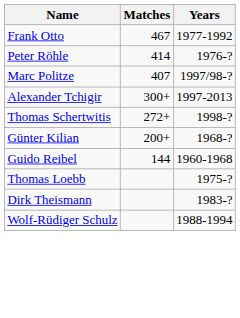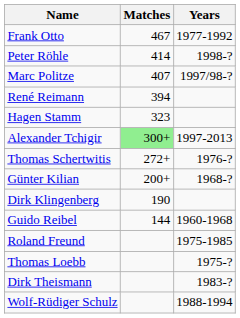Peter Röhle | Years: 1976-? -> 1998-?
+ row: René Reimann | 394
+ row: Hagen Stamm | 323
Alexander Tchigir | Matches: no background -> lightgreen background
Thomas Schertwitis | Years: 1998-? -> 1976-?
+ row: Dirk Klingenberg | 190
+ row: Roland Freund | 1975-1985
